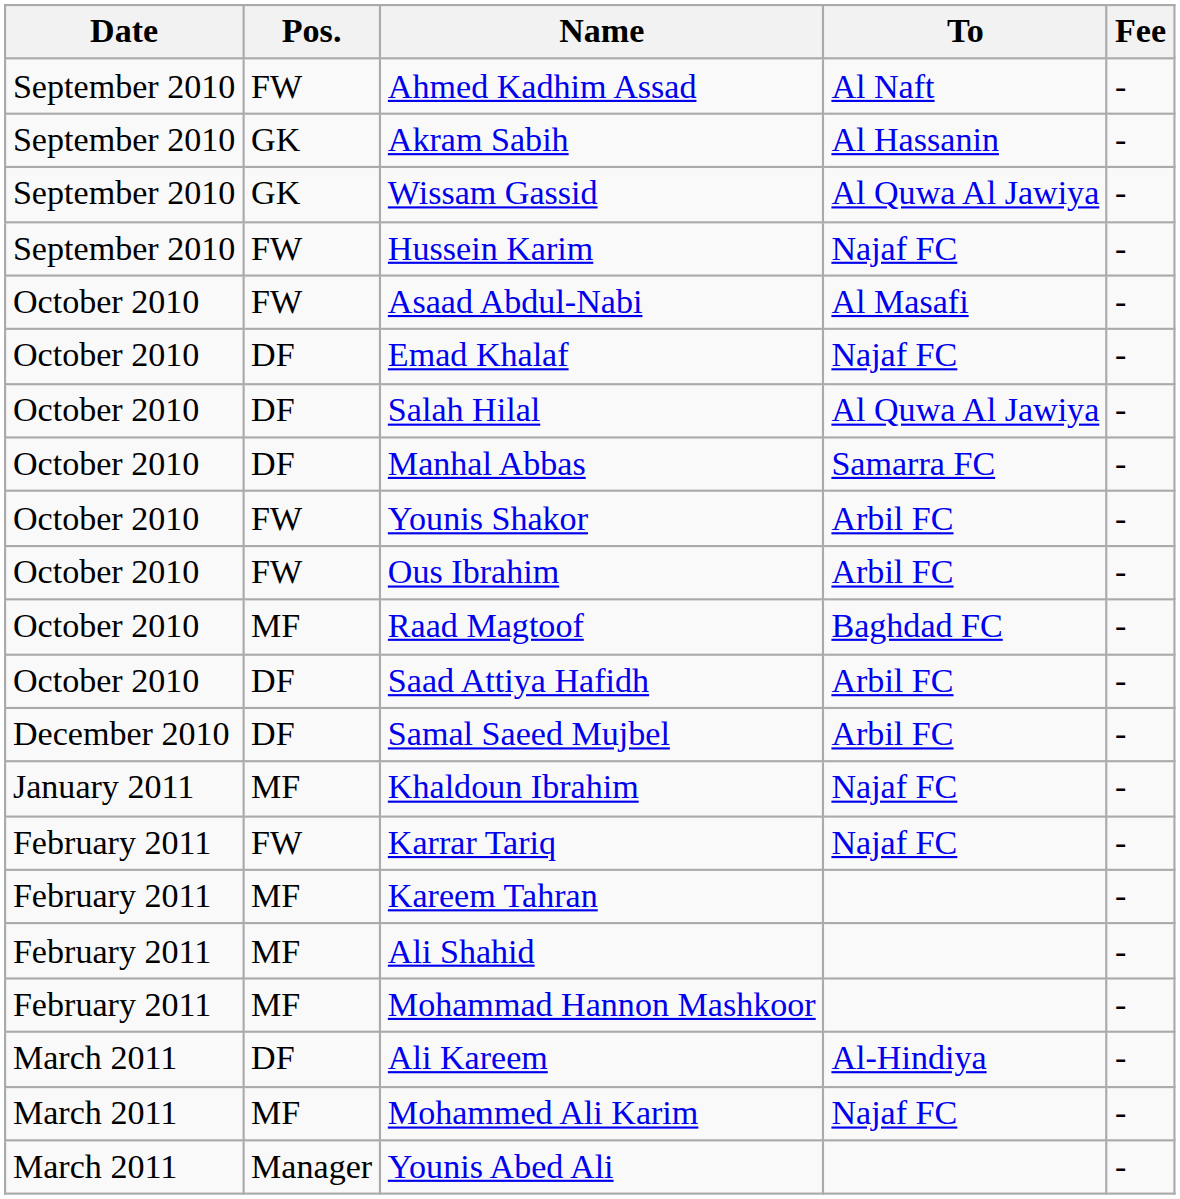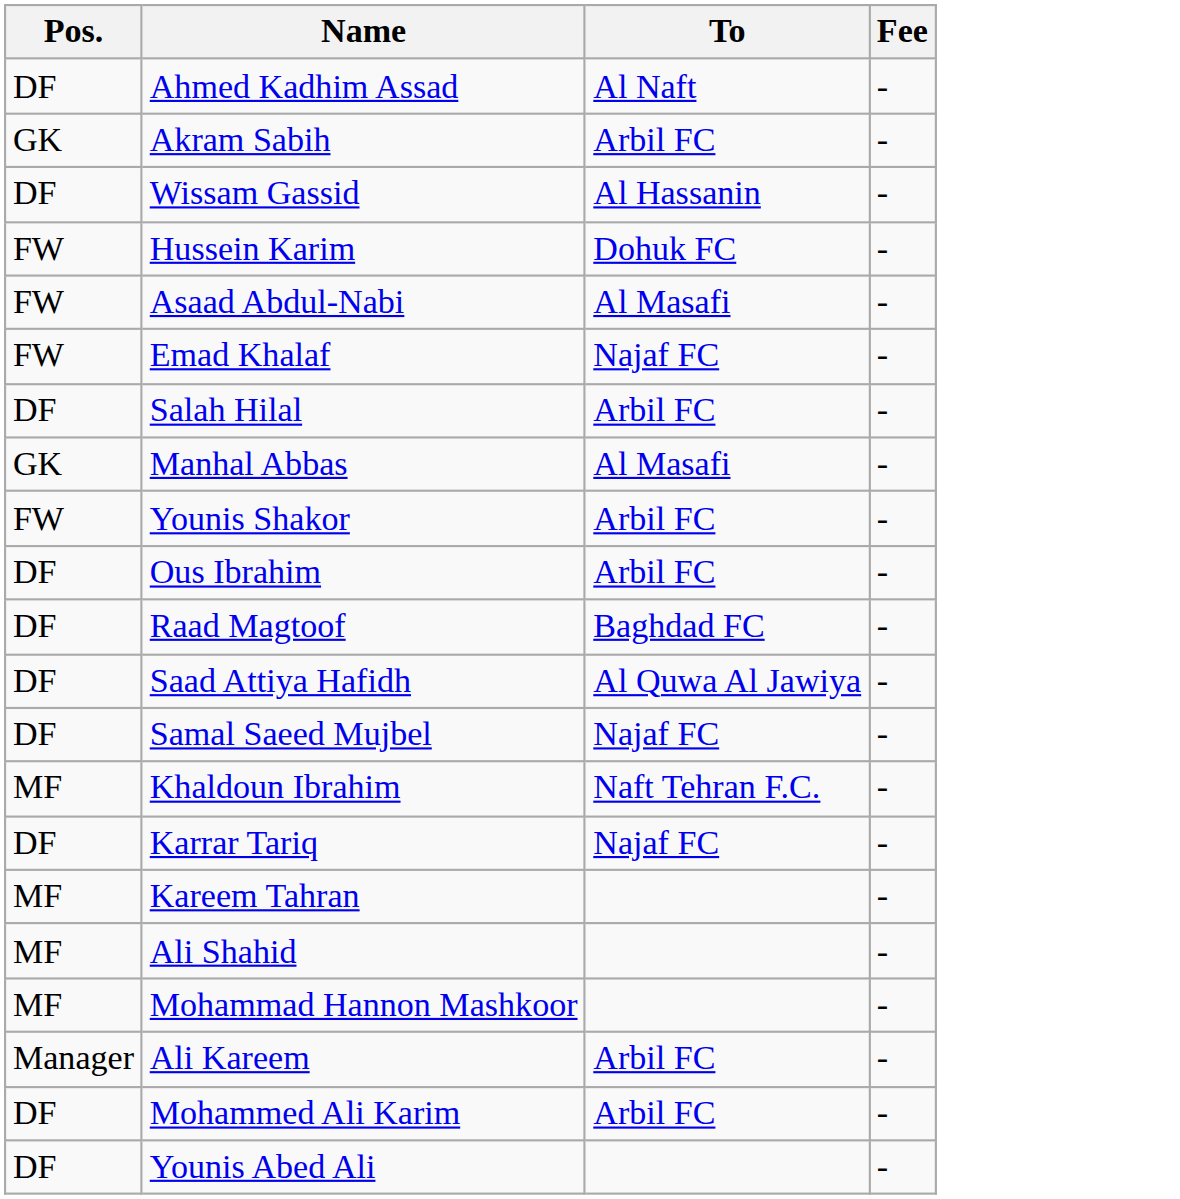- column: Date | September 2010 | September 2010 | September 2010 | September 2010 | October 2010 | October 2010 | October 2010 | October 2010 | October 2010 | October 2010 | October 2010 | October 2010 | December 2010 | January 2011 | February 2011 | February 2011 | February 2011 | February 2011 | March 2011 | March 2011 | March 2011
Ahmed Kadhim Assad | Pos.: FW -> DF
Akram Sabih | To: Al Hassanin -> Arbil FC
Wissam Gassid | Pos.: GK -> DF
Wissam Gassid | To: Al Quwa Al Jawiya -> Al Hassanin
Hussein Karim | To: Najaf FC -> Dohuk FC
Emad Khalaf | Pos.: DF -> FW
Salah Hilal | To: Al Quwa Al Jawiya -> Arbil FC
Manhal Abbas | Pos.: DF -> GK
Manhal Abbas | To: Samarra FC -> Al Masafi
Ous Ibrahim | Pos.: FW -> DF
Raad Magtoof | Pos.: MF -> DF
Saad Attiya Hafidh | To: Arbil FC -> Al Quwa Al Jawiya
Samal Saeed Mujbel | To: Arbil FC -> Najaf FC
Khaldoun Ibrahim | To: Najaf FC -> Naft Tehran F.C.
Karrar Tariq | Pos.: FW -> DF
Ali Kareem | Pos.: DF -> Manager
Ali Kareem | To: Al-Hindiya -> Arbil FC
Mohammed Ali Karim | Pos.: MF -> DF
Mohammed Ali Karim | To: Najaf FC -> Arbil FC
Younis Abed Ali | Pos.: Manager -> DF
